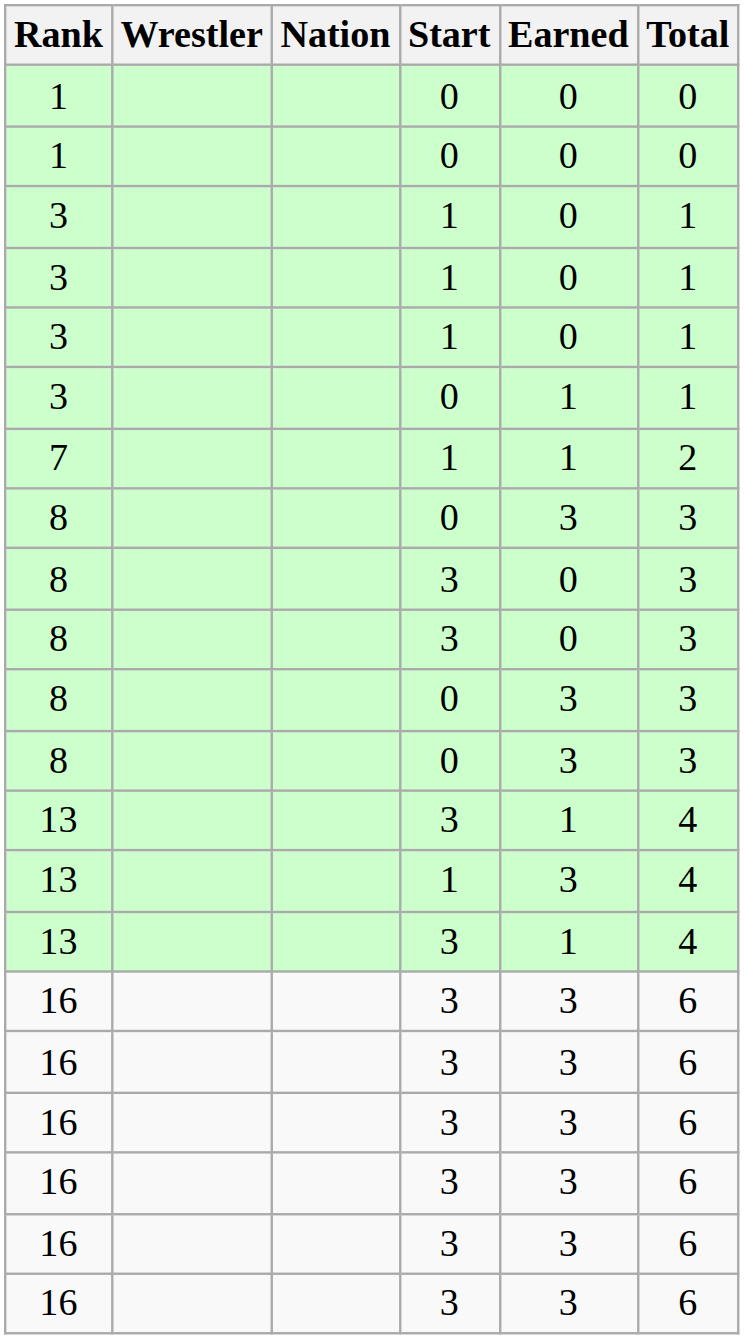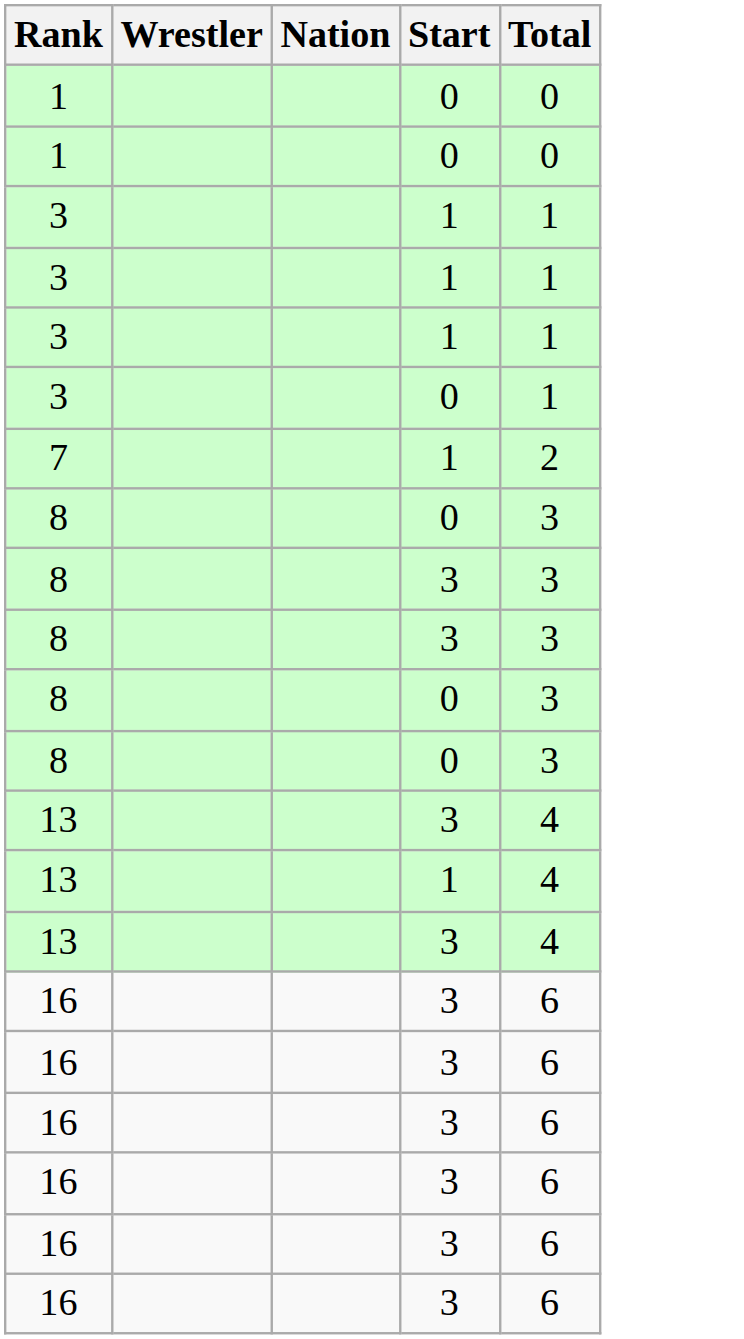- column: Earned | 0 | 0 | 0 | 0 | 0 | 1 | 1 | 3 | 0 | 0 | 3 | 3 | 1 | 3 | 1 | 3 | 3 | 3 | 3 | 3 | 3
